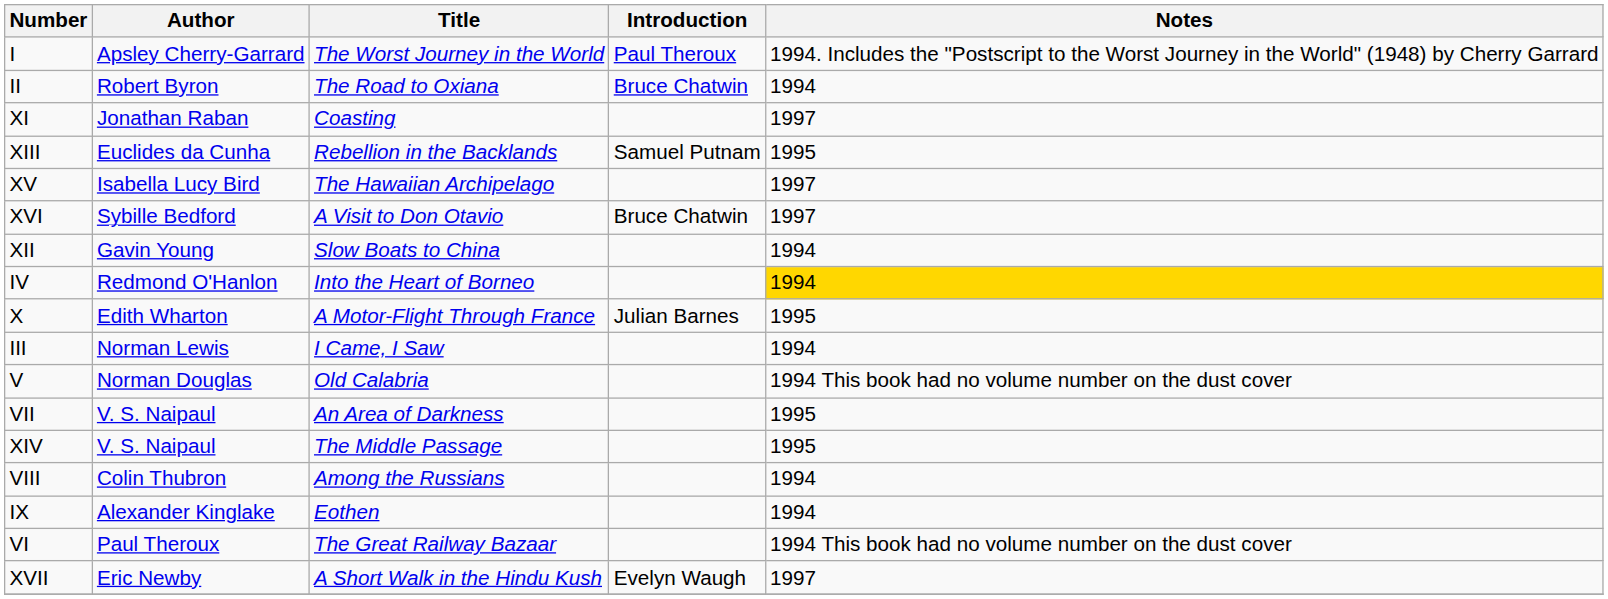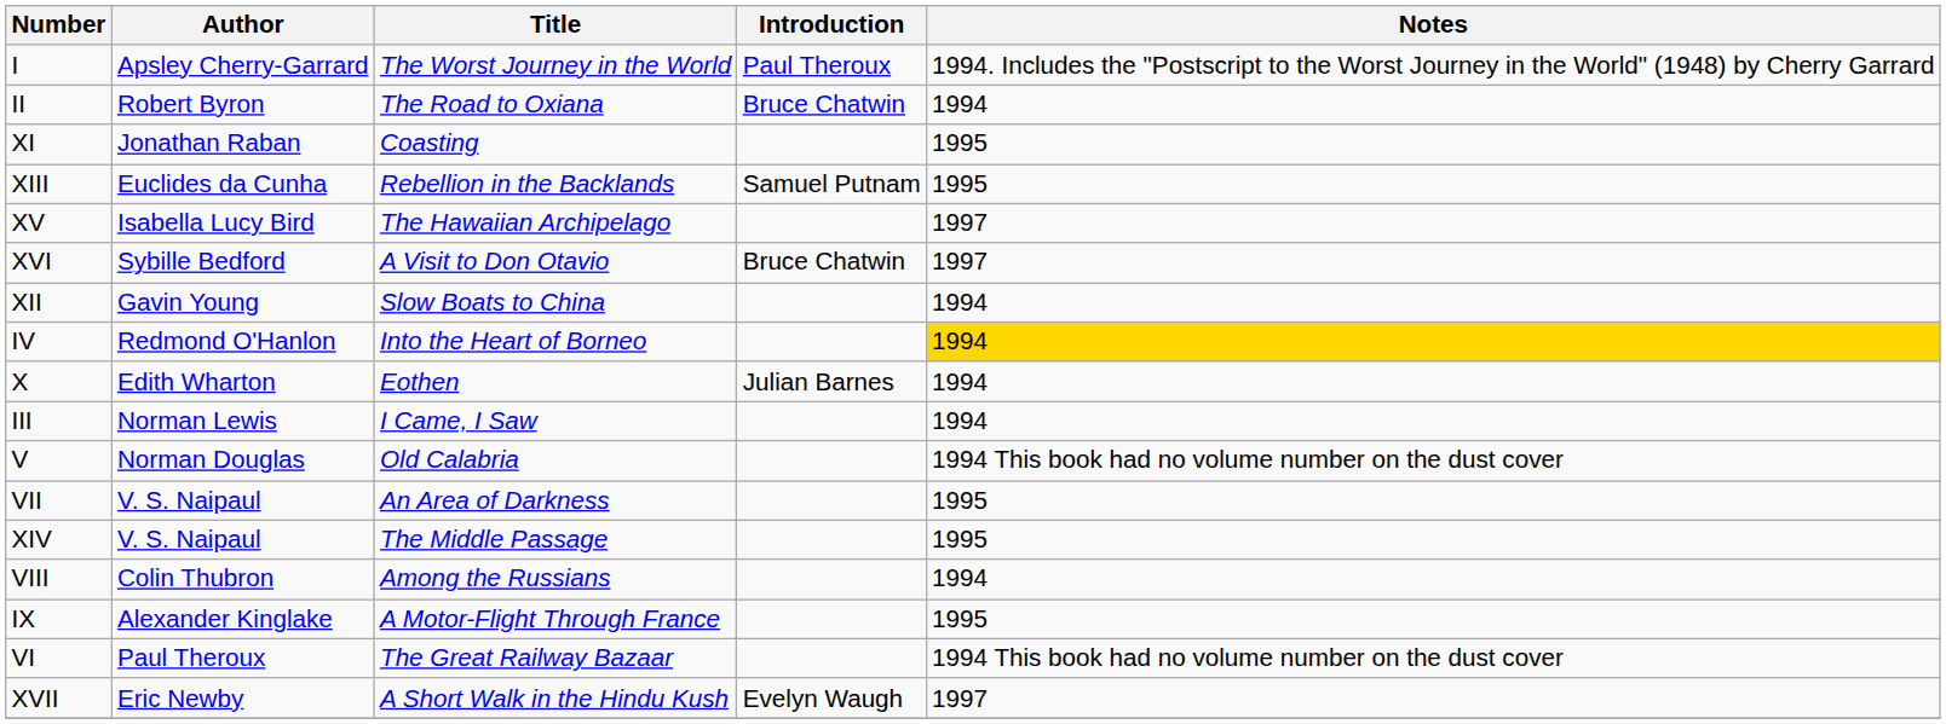XI | Notes: 1997 -> 1995
X | Title: A Motor-Flight Through France -> Eothen
X | Notes: 1995 -> 1994
IX | Title: Eothen -> A Motor-Flight Through France
IX | Notes: 1994 -> 1995
